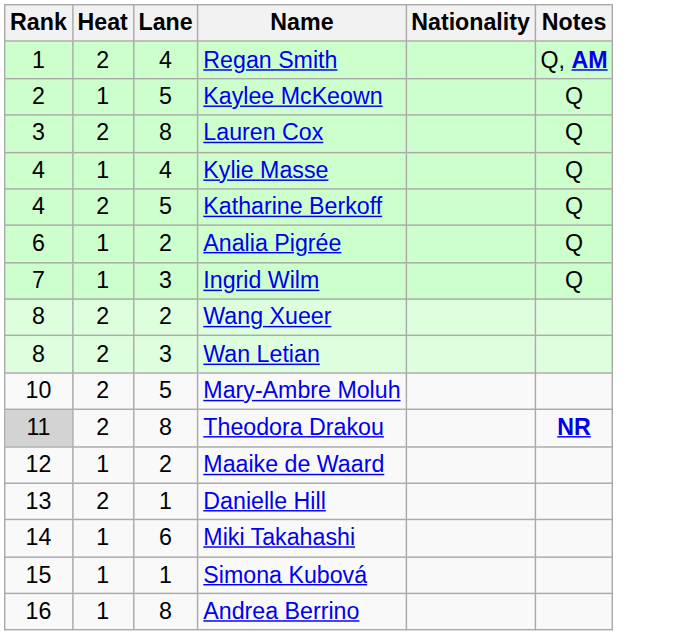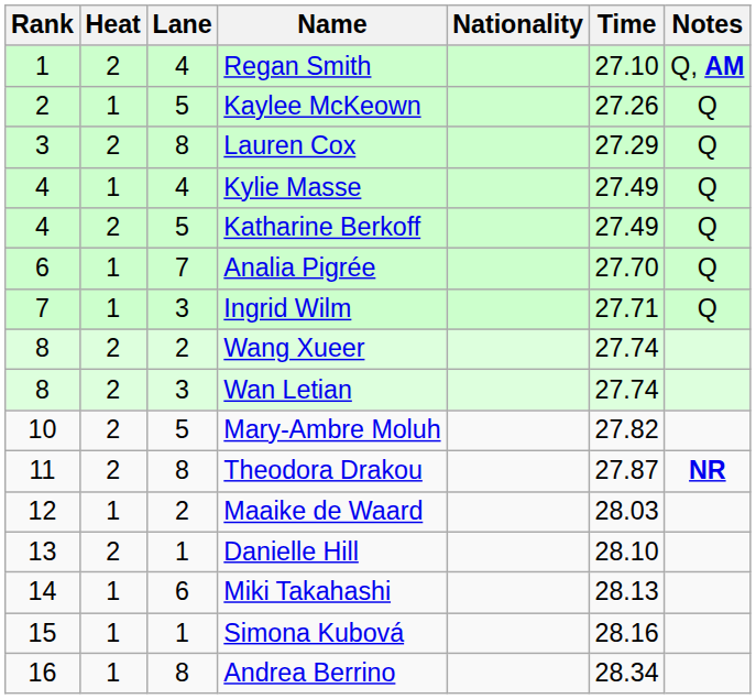+ column: Time | 27.10 | 27.26 | 27.29 | 27.49 | 27.49 | 27.70 | 27.71 | 27.74 | 27.74 | 27.82 | 27.87 | 28.03 | 28.10 | 28.13 | 28.16 | 28.34
Analia Pigrée | Lane: 2 -> 7
Theodora Drakou | Rank: lightgrey background -> no background
